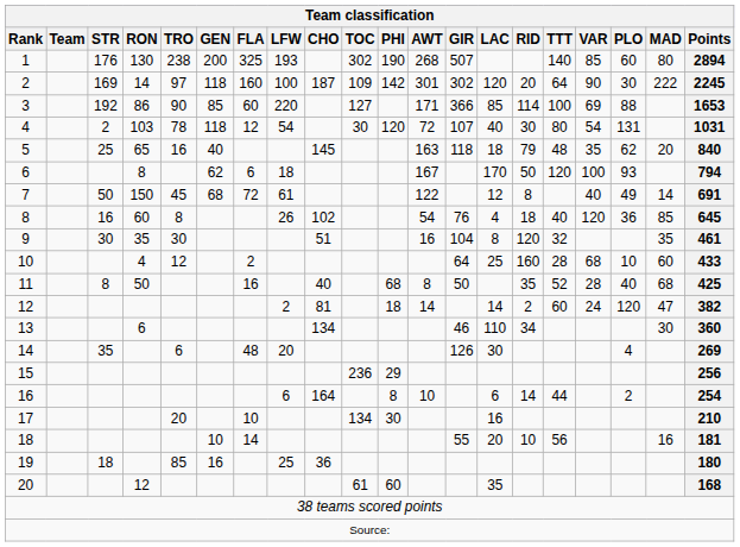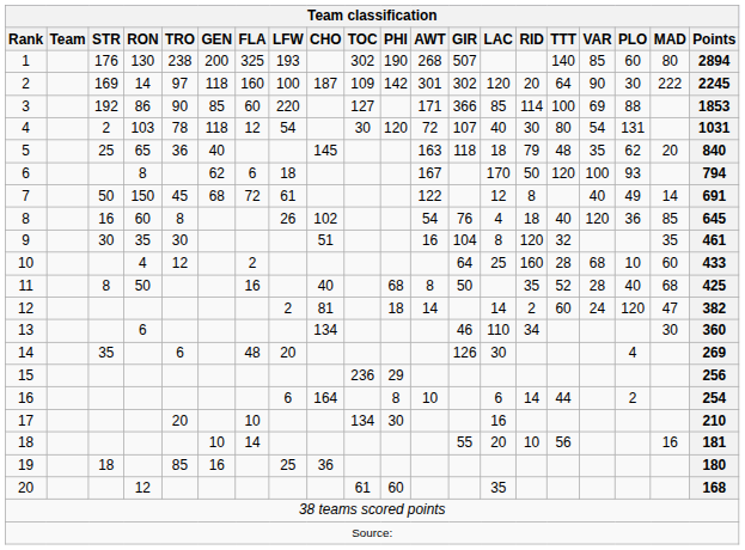3 | Points: 1653 -> 1853
5 | TRO: 16 -> 36
